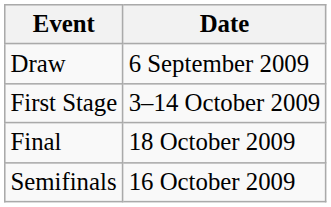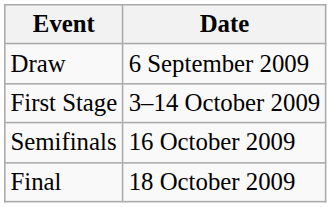rows swapped: Semifinals <-> Final
